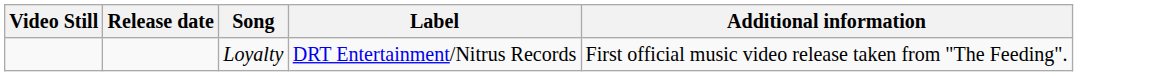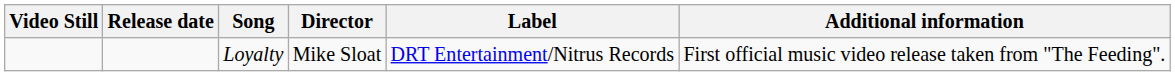+ column: Director | Mike Sloat
